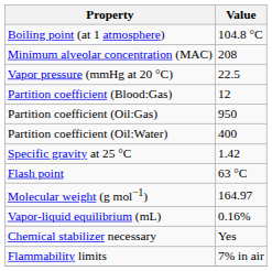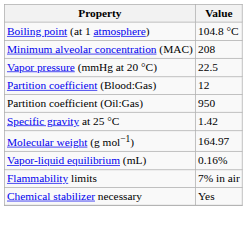- row: Partition coefficient (Oil:Water) | 400
- row: Flash point | 63 °C
rows swapped: Flammability limits <-> Chemical stabilizer necessary
